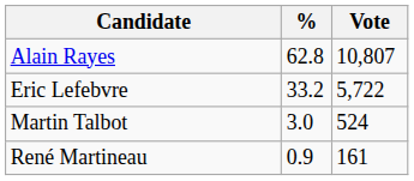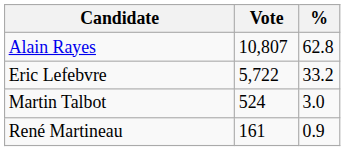columns swapped: Vote <-> %
